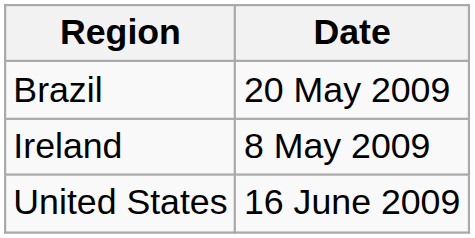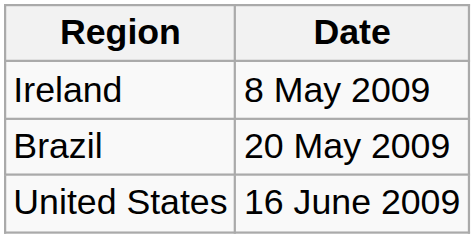rows swapped: Ireland <-> Brazil
